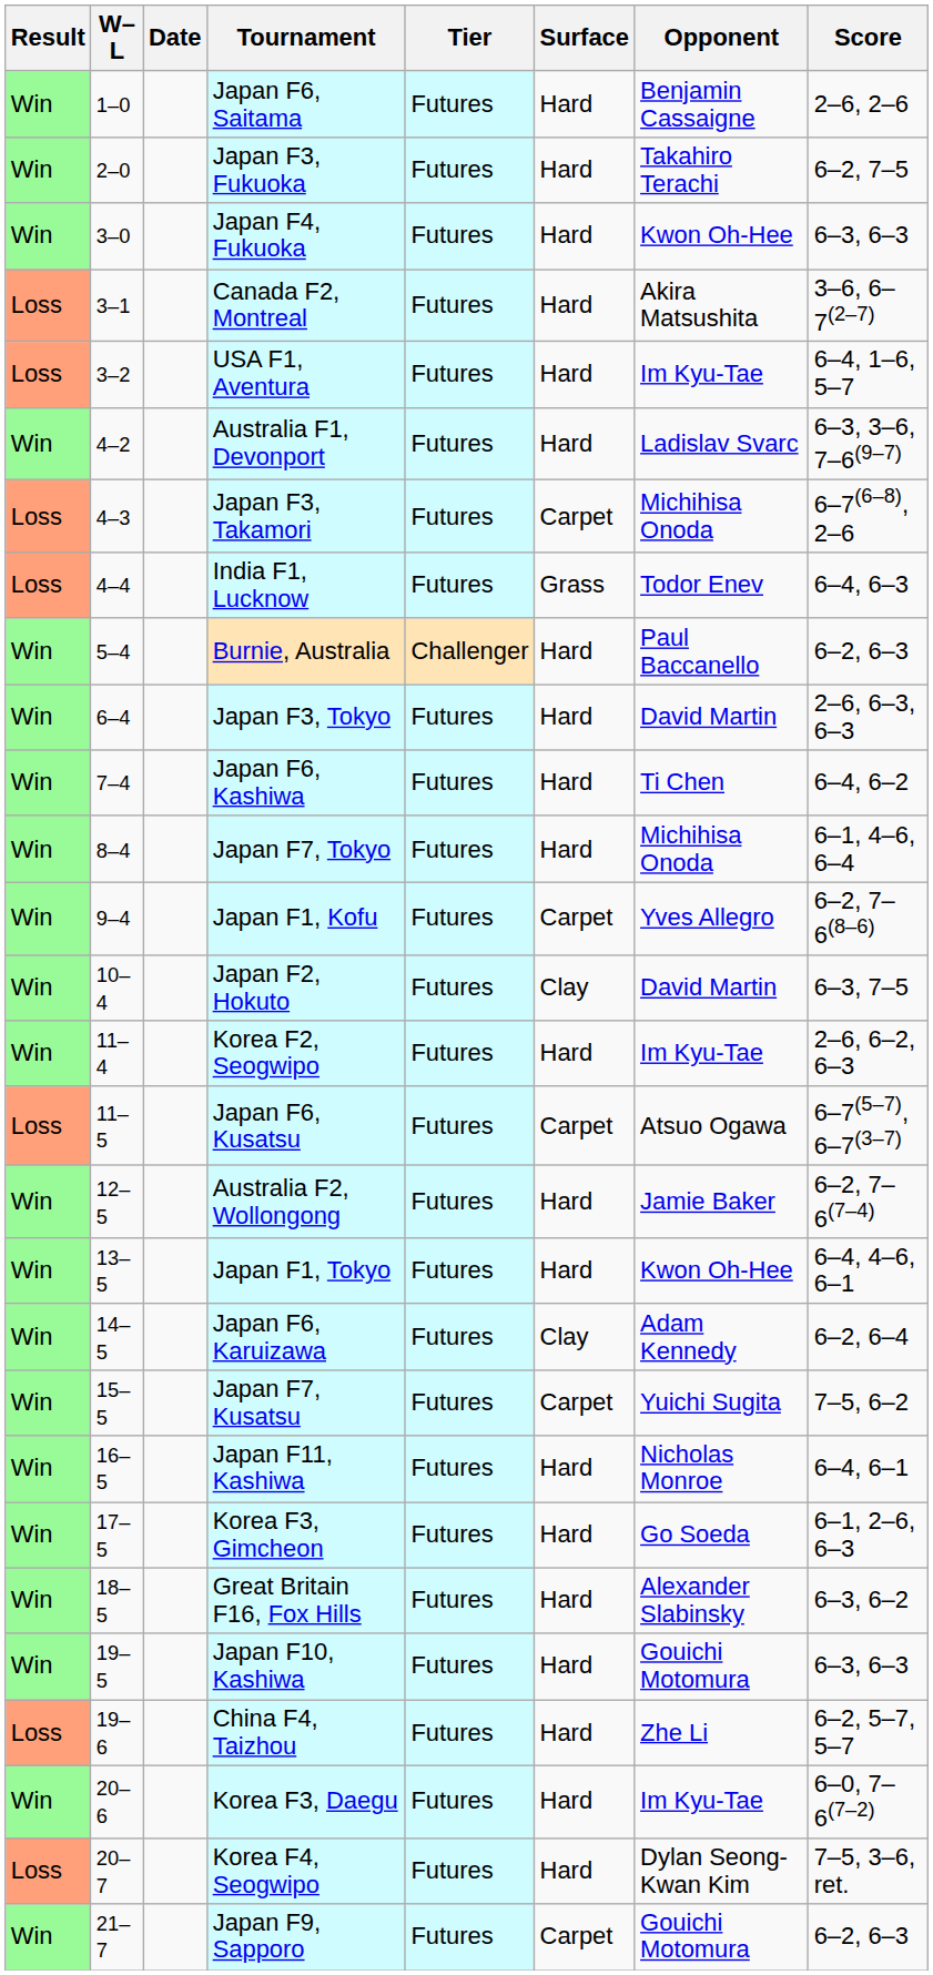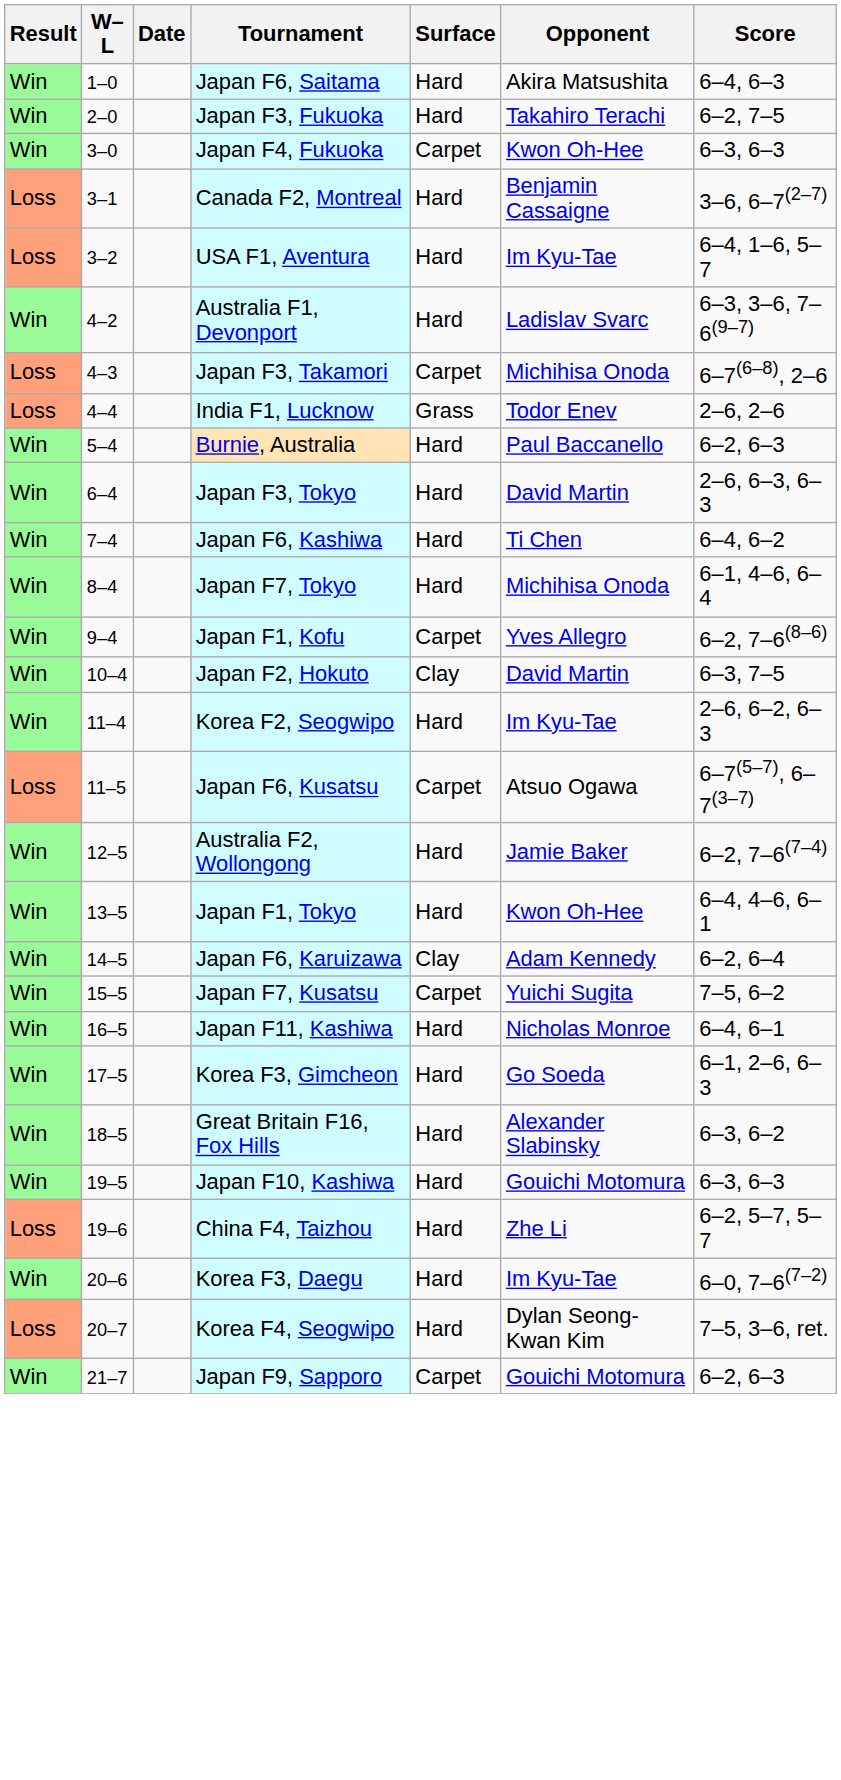- column: Tier | Futures | Futures | Futures | Futures | Futures | Futures | Futures | Futures | Challenger | Futures | Futures | Futures | Futures | Futures | Futures | Futures | Futures | Futures | Futures | Futures | Futures | Futures | Futures | Futures | Futures | Futures | Futures | Futures
Japan F6, Saitama | Opponent: Benjamin Cassaigne -> Akira Matsushita
Japan F6, Saitama | Score: 2–6, 2–6 -> 6–4, 6–3
Japan F4, Fukuoka | Surface: Hard -> Carpet
Canada F2, Montreal | Opponent: Akira Matsushita -> Benjamin Cassaigne
India F1, Lucknow | Score: 6–4, 6–3 -> 2–6, 2–6
